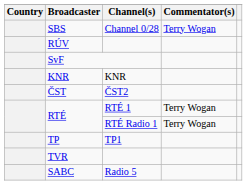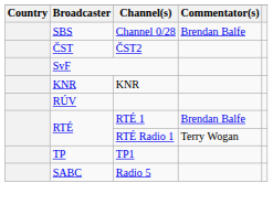SBS | Commentator(s): Terry Wogan -> Brendan Balfe
rows swapped: ČST <-> RÚV
RTÉ / RTÉ 1 | Commentator(s): Terry Wogan -> Brendan Balfe
- row: TVR
